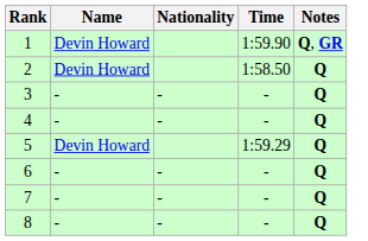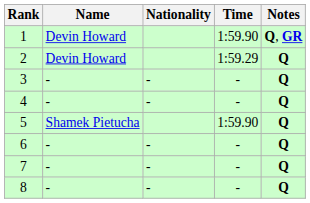2 | Time: 1:58.50 -> 1:59.29
5 | Name: Devin Howard -> Shamek Pietucha
5 | Time: 1:59.29 -> 1:59.90
